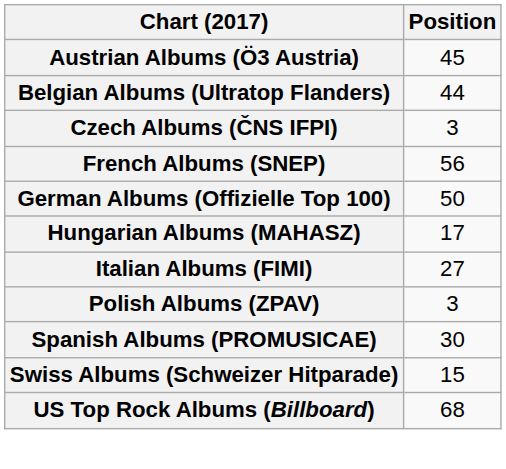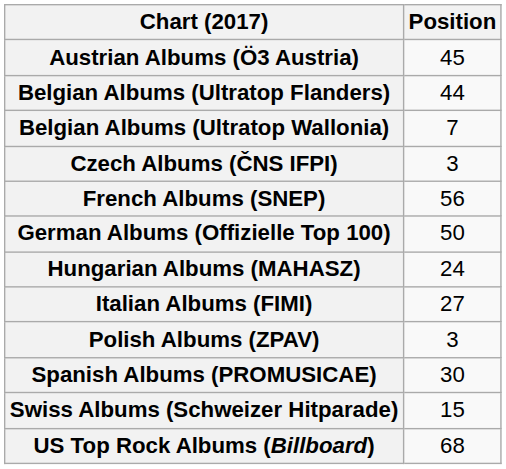+ row: Belgian Albums (Ultratop Wallonia) | 7
Hungarian Albums (MAHASZ) | Position: 17 -> 24
